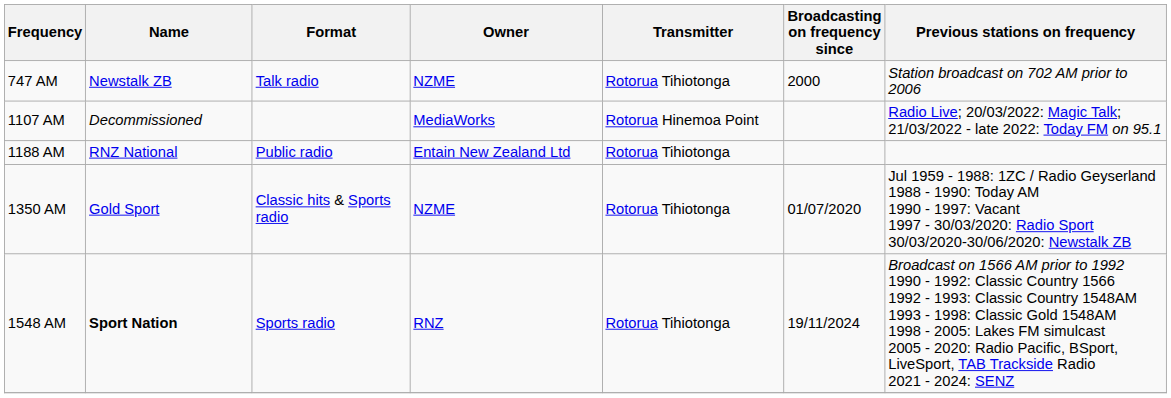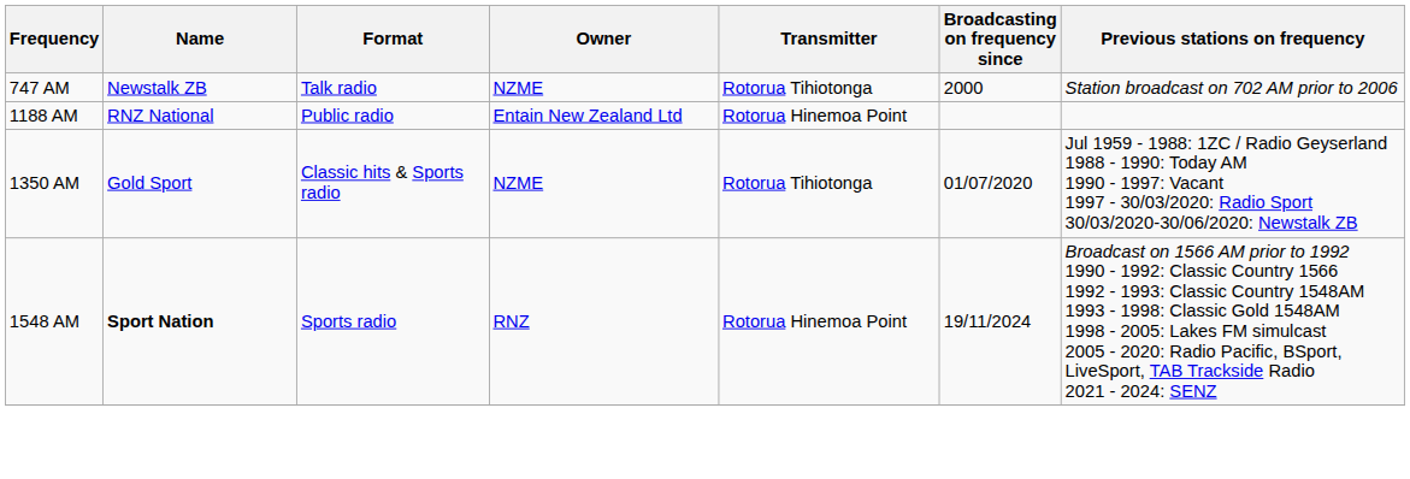- row: 1107 AM | Decommissioned | MediaWorks | Rotorua Hinemoa Point | Radio Live; 20/03/2022: Magic Talk; 21/03/2022 - late 2022: Today FM on 95.1
1188 AM | Transmitter: Rotorua Tihiotonga -> Rotorua Hinemoa Point
1548 AM | Transmitter: Rotorua Tihiotonga -> Rotorua Hinemoa Point
